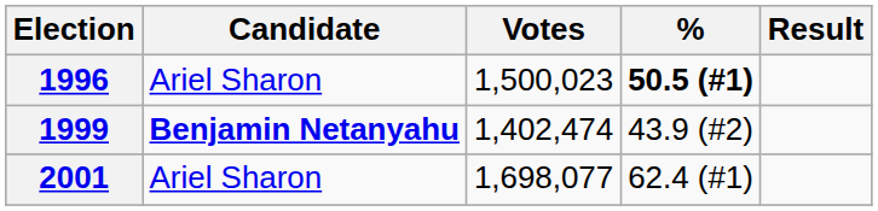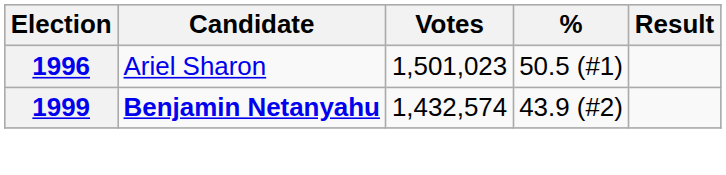1996 | Votes: 1,500,023 -> 1,501,023
1996 | %: bold -> normal
1999 | Votes: 1,402,474 -> 1,432,574
- row: 2001 | Ariel Sharon | 1,698,077 | 62.4 (#1)
